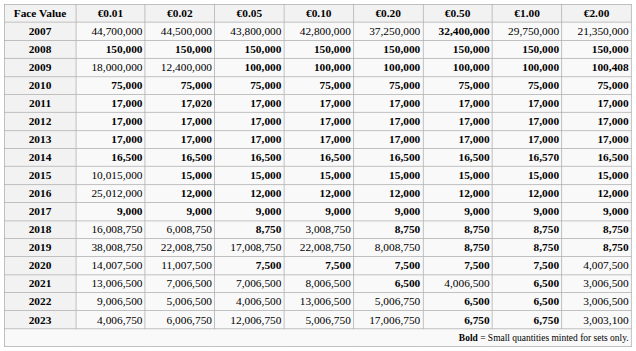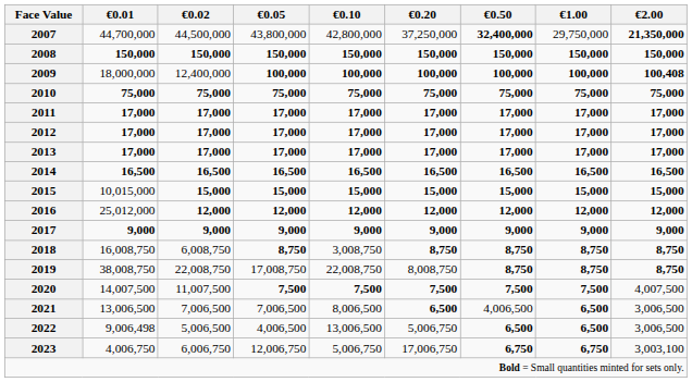2007 | €2.00: normal -> bold
2011 | €0.02: 17,020 -> 17,000
2014 | €1.00: 16,570 -> 16,500
2022 | €0.01: 9,006,500 -> 9,006,498
